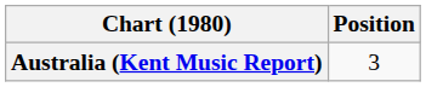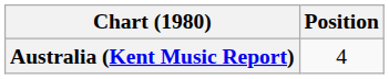Australia (Kent Music Report) | Position: 3 -> 4
